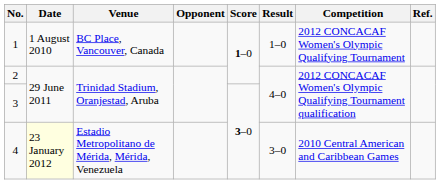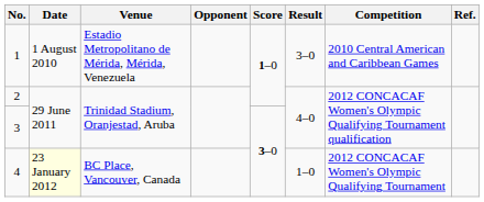1 | Venue: BC Place, Vancouver, Canada -> Estadio Metropolitano de Mérida, Mérida, Venezuela
1 | Result: 1–0 -> 3–0
1 | Competition: 2012 CONCACAF Women's Olympic Qualifying Tournament -> 2010 Central American and Caribbean Games
4 | Venue: Estadio Metropolitano de Mérida, Mérida, Venezuela -> BC Place, Vancouver, Canada
4 | Result: 3–0 -> 1–0
4 | Competition: 2010 Central American and Caribbean Games -> 2012 CONCACAF Women's Olympic Qualifying Tournament
